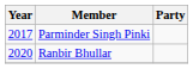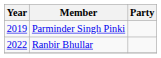Parminder Singh Pinki | Year: 2017 -> 2019
Ranbir Bhullar | Year: 2020 -> 2022
